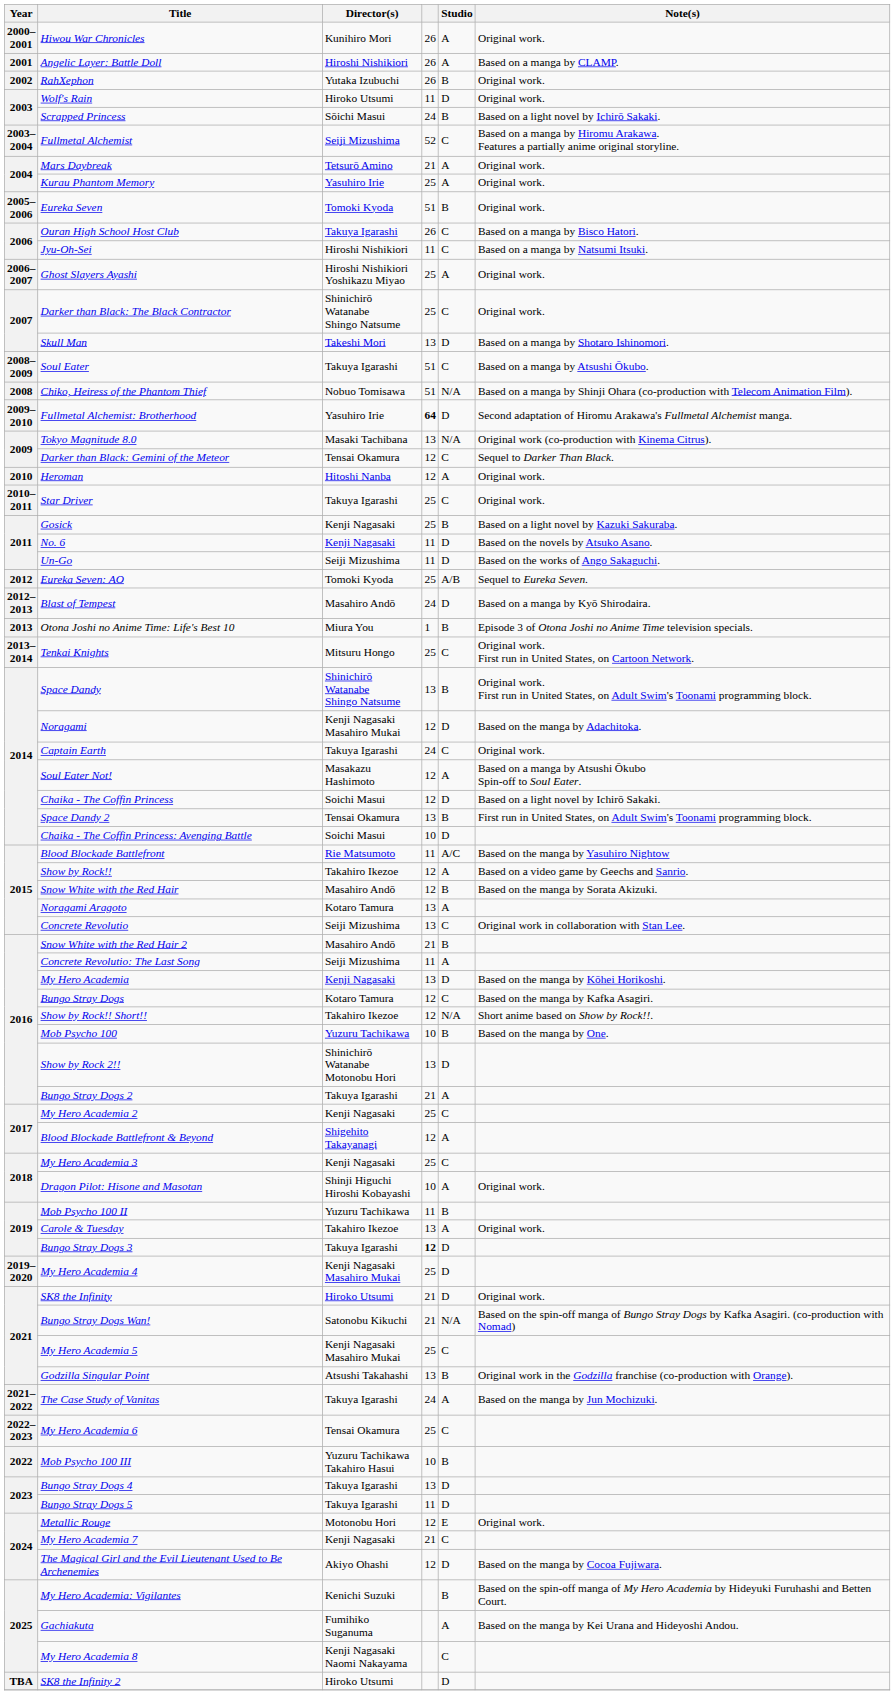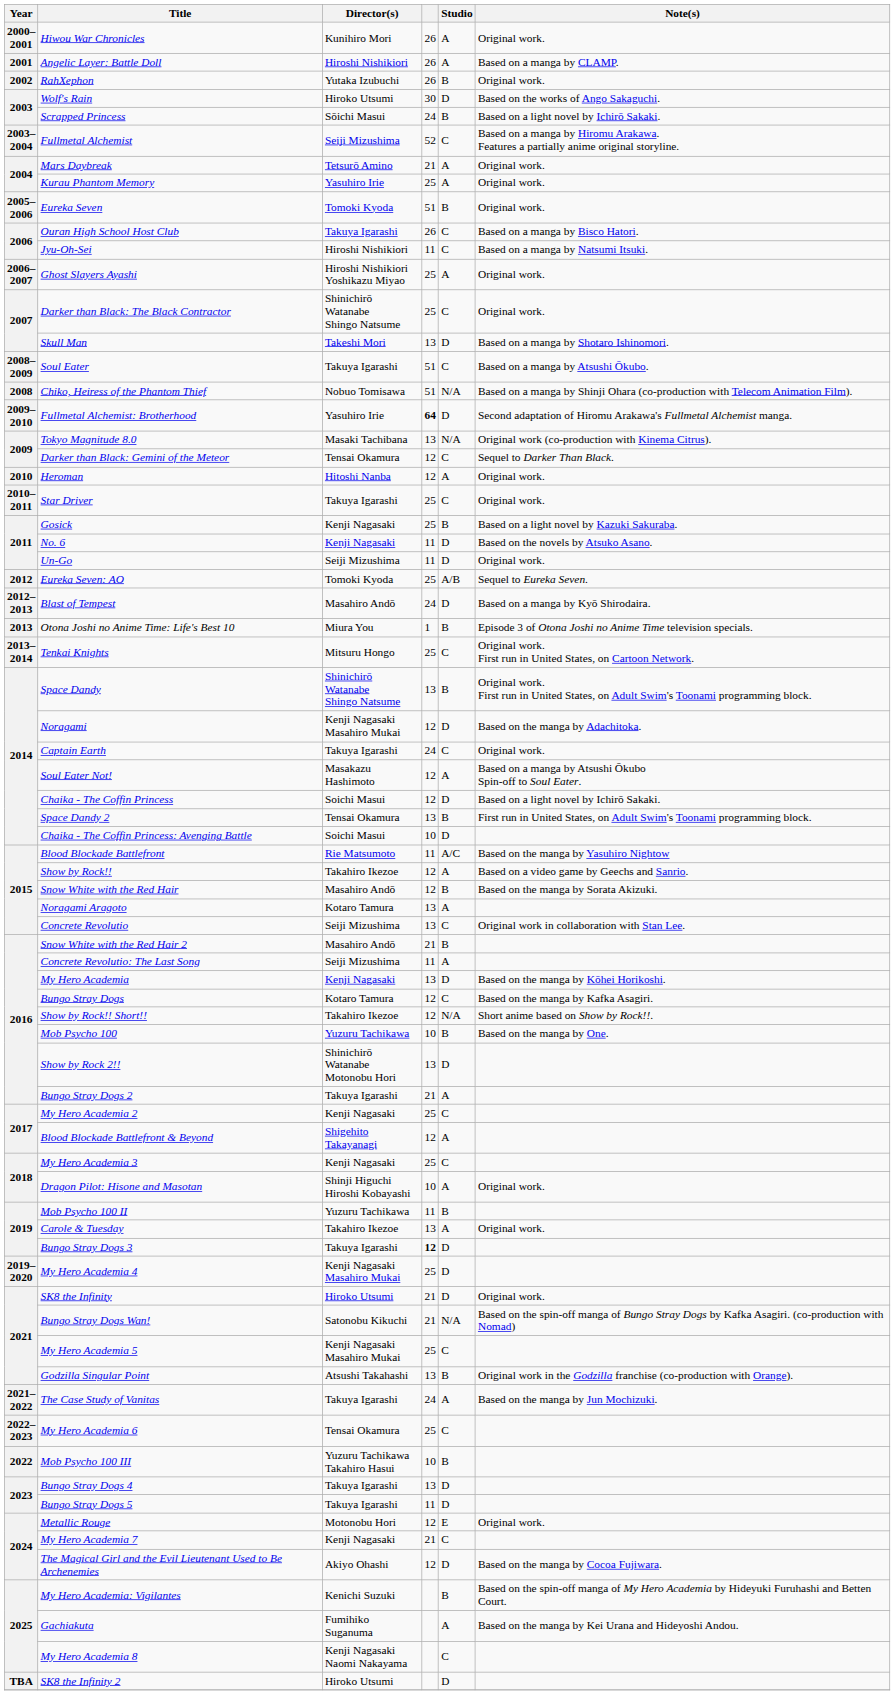Wolf's Rain | column 4: 11 -> 30
Wolf's Rain | Note(s): Original work. -> Based on the works of Ango Sakaguchi.
Un-Go | Note(s): Based on the works of Ango Sakaguchi. -> Original work.
